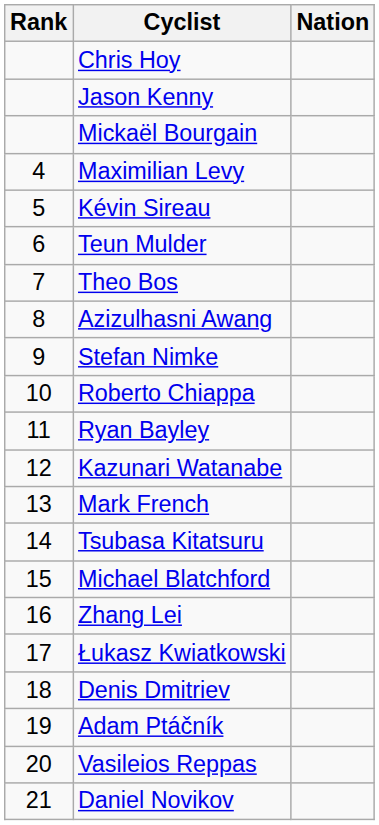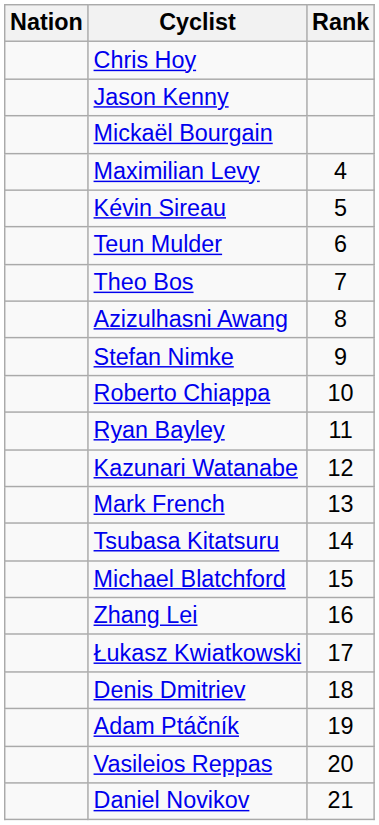columns swapped: Rank <-> Nation
